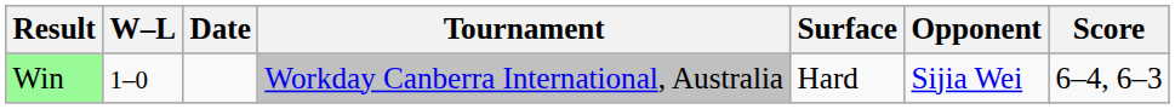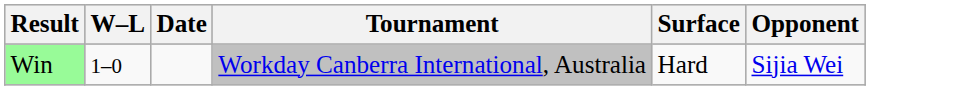- column: Score | 6–4, 6–3
